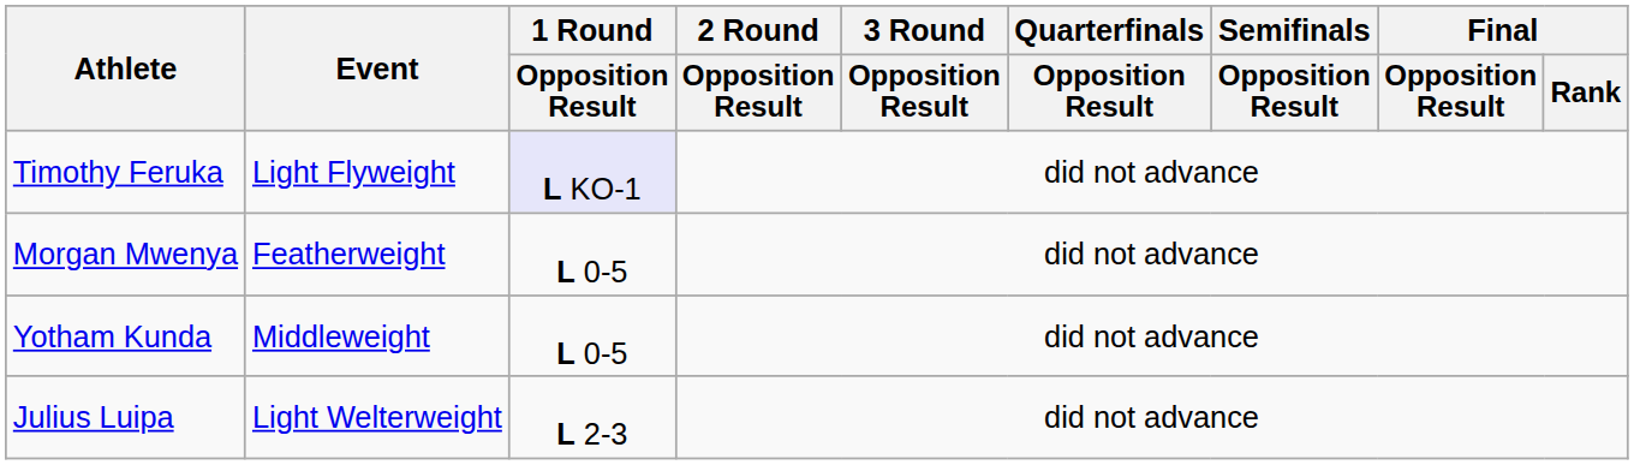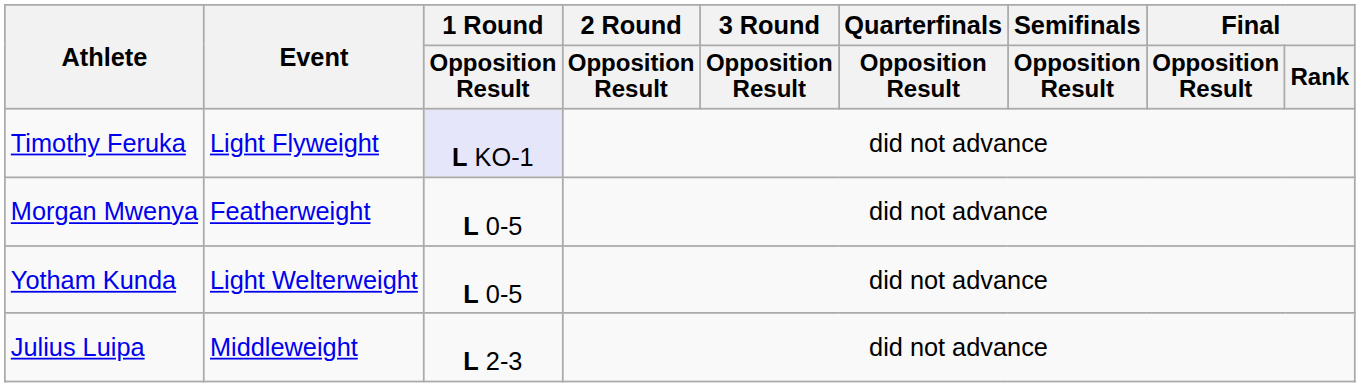Yotham Kunda | Event: Middleweight -> Light Welterweight
Julius Luipa | Event: Light Welterweight -> Middleweight
